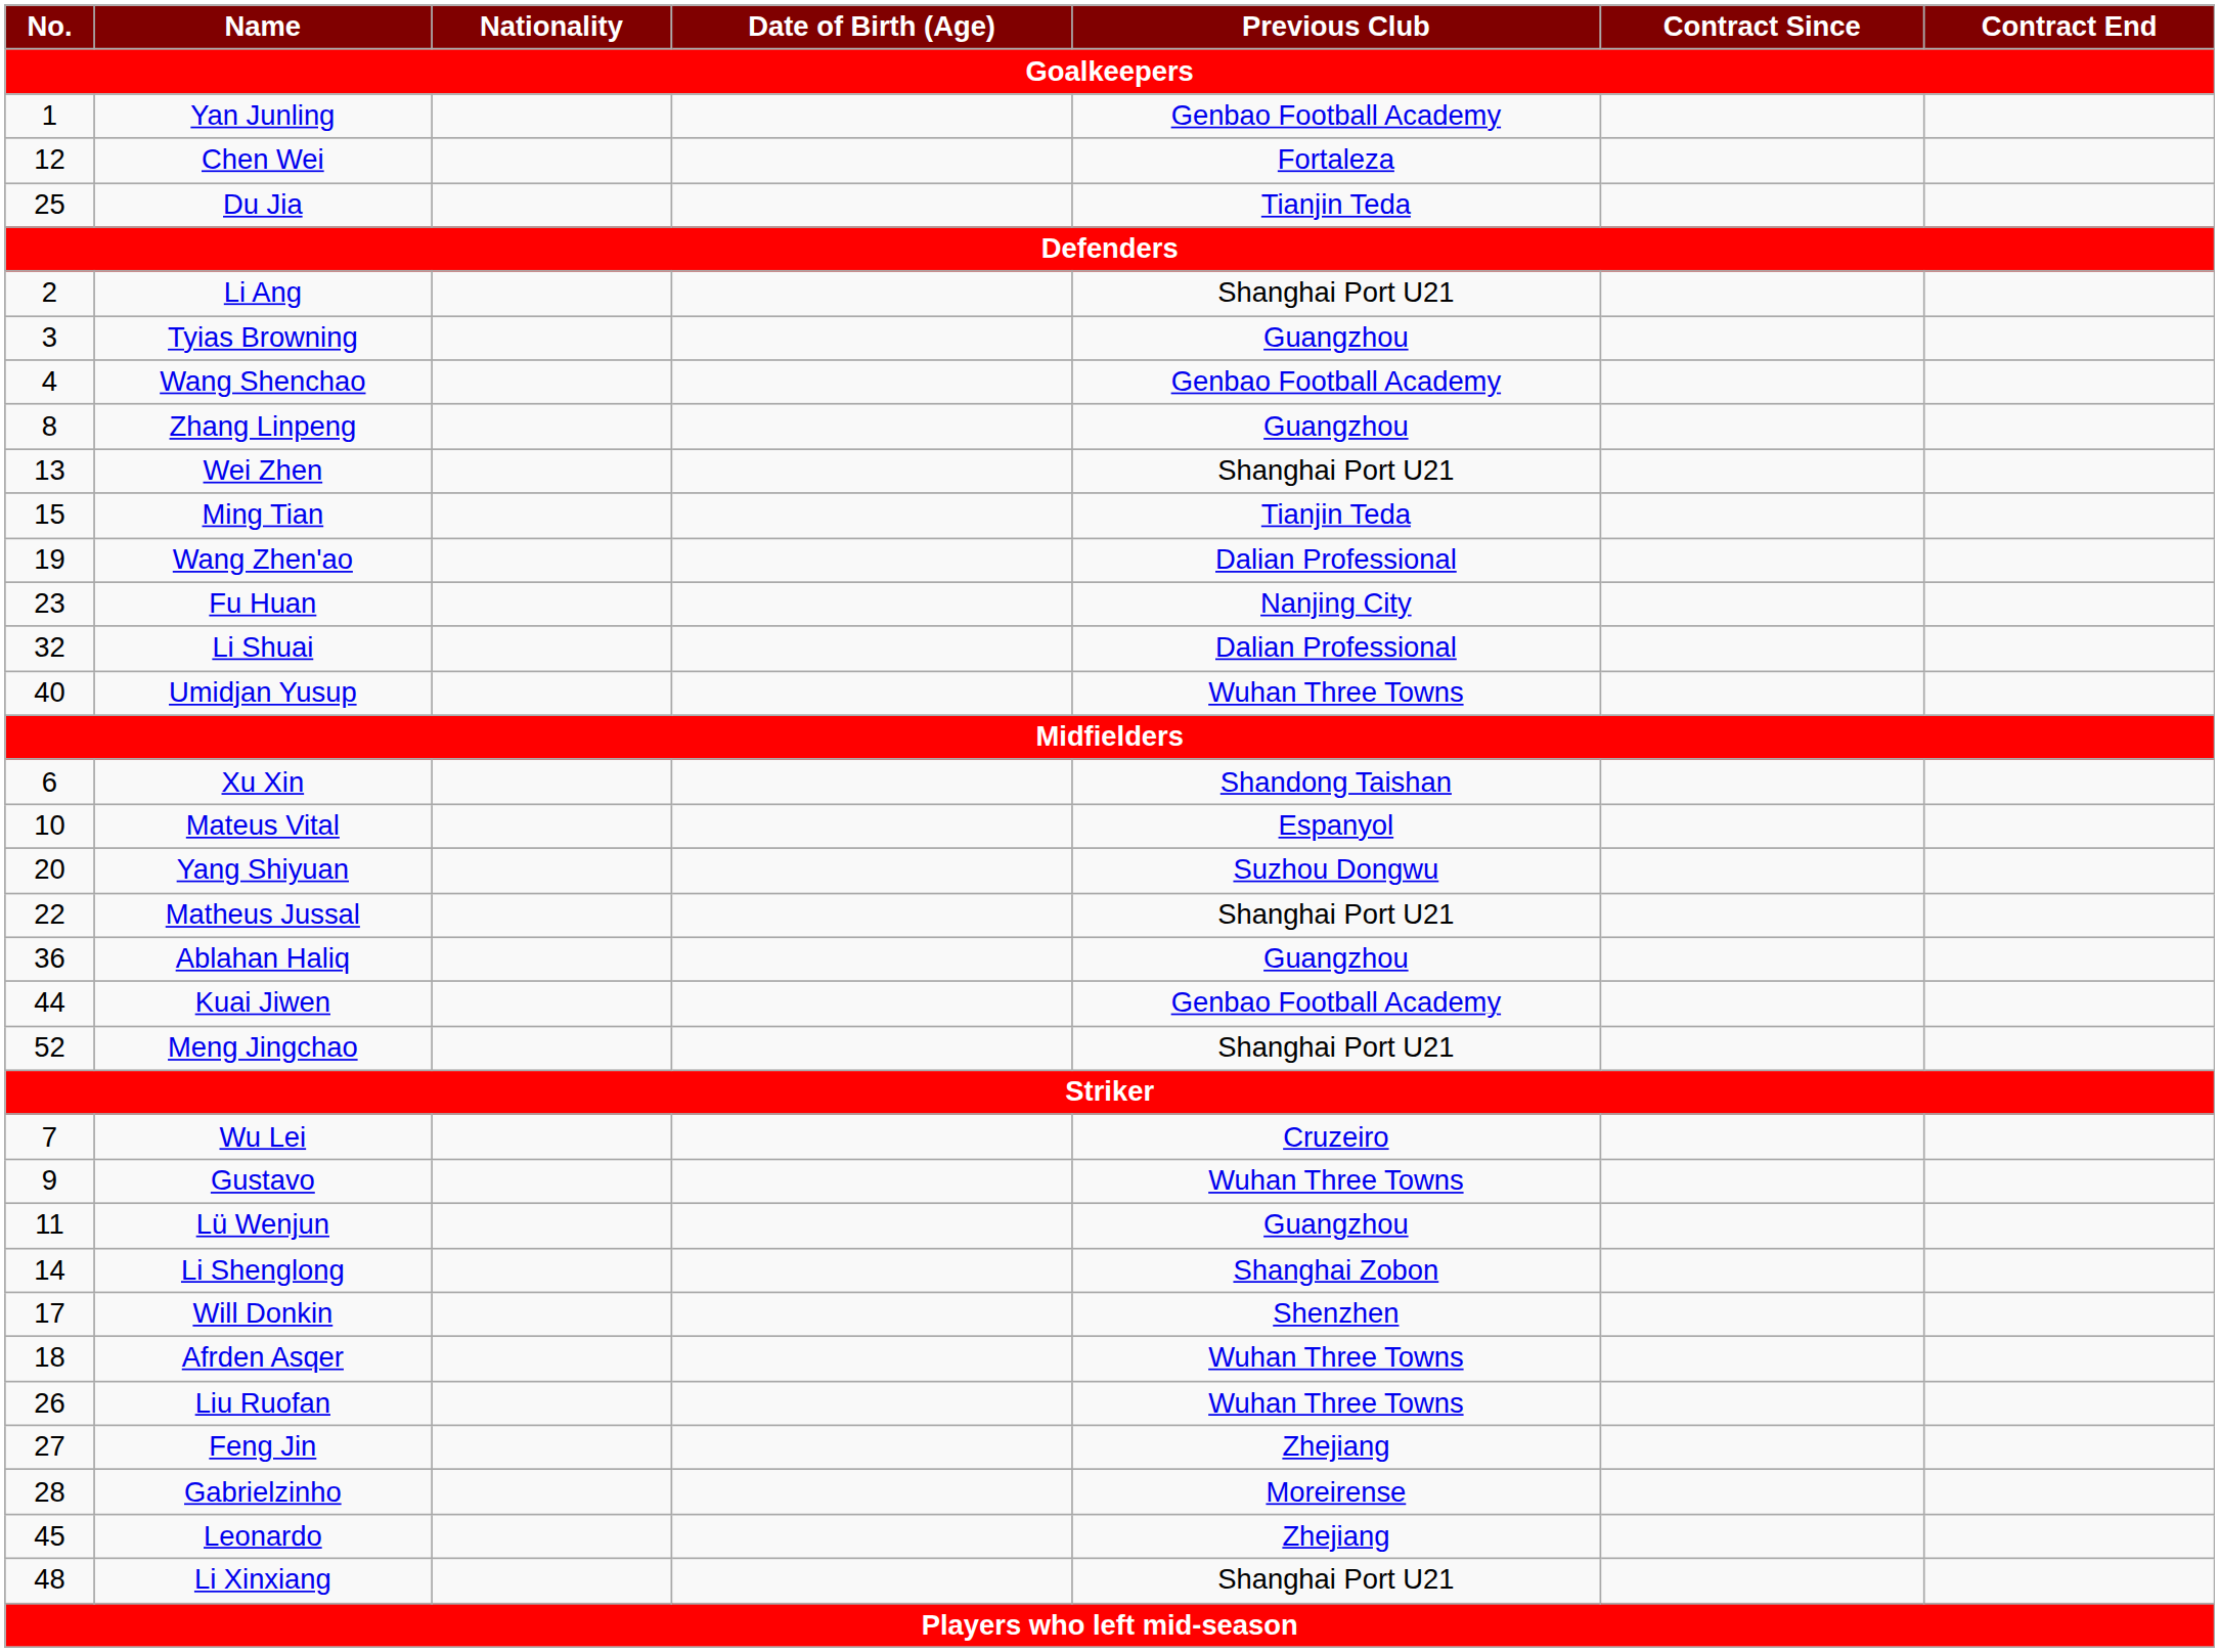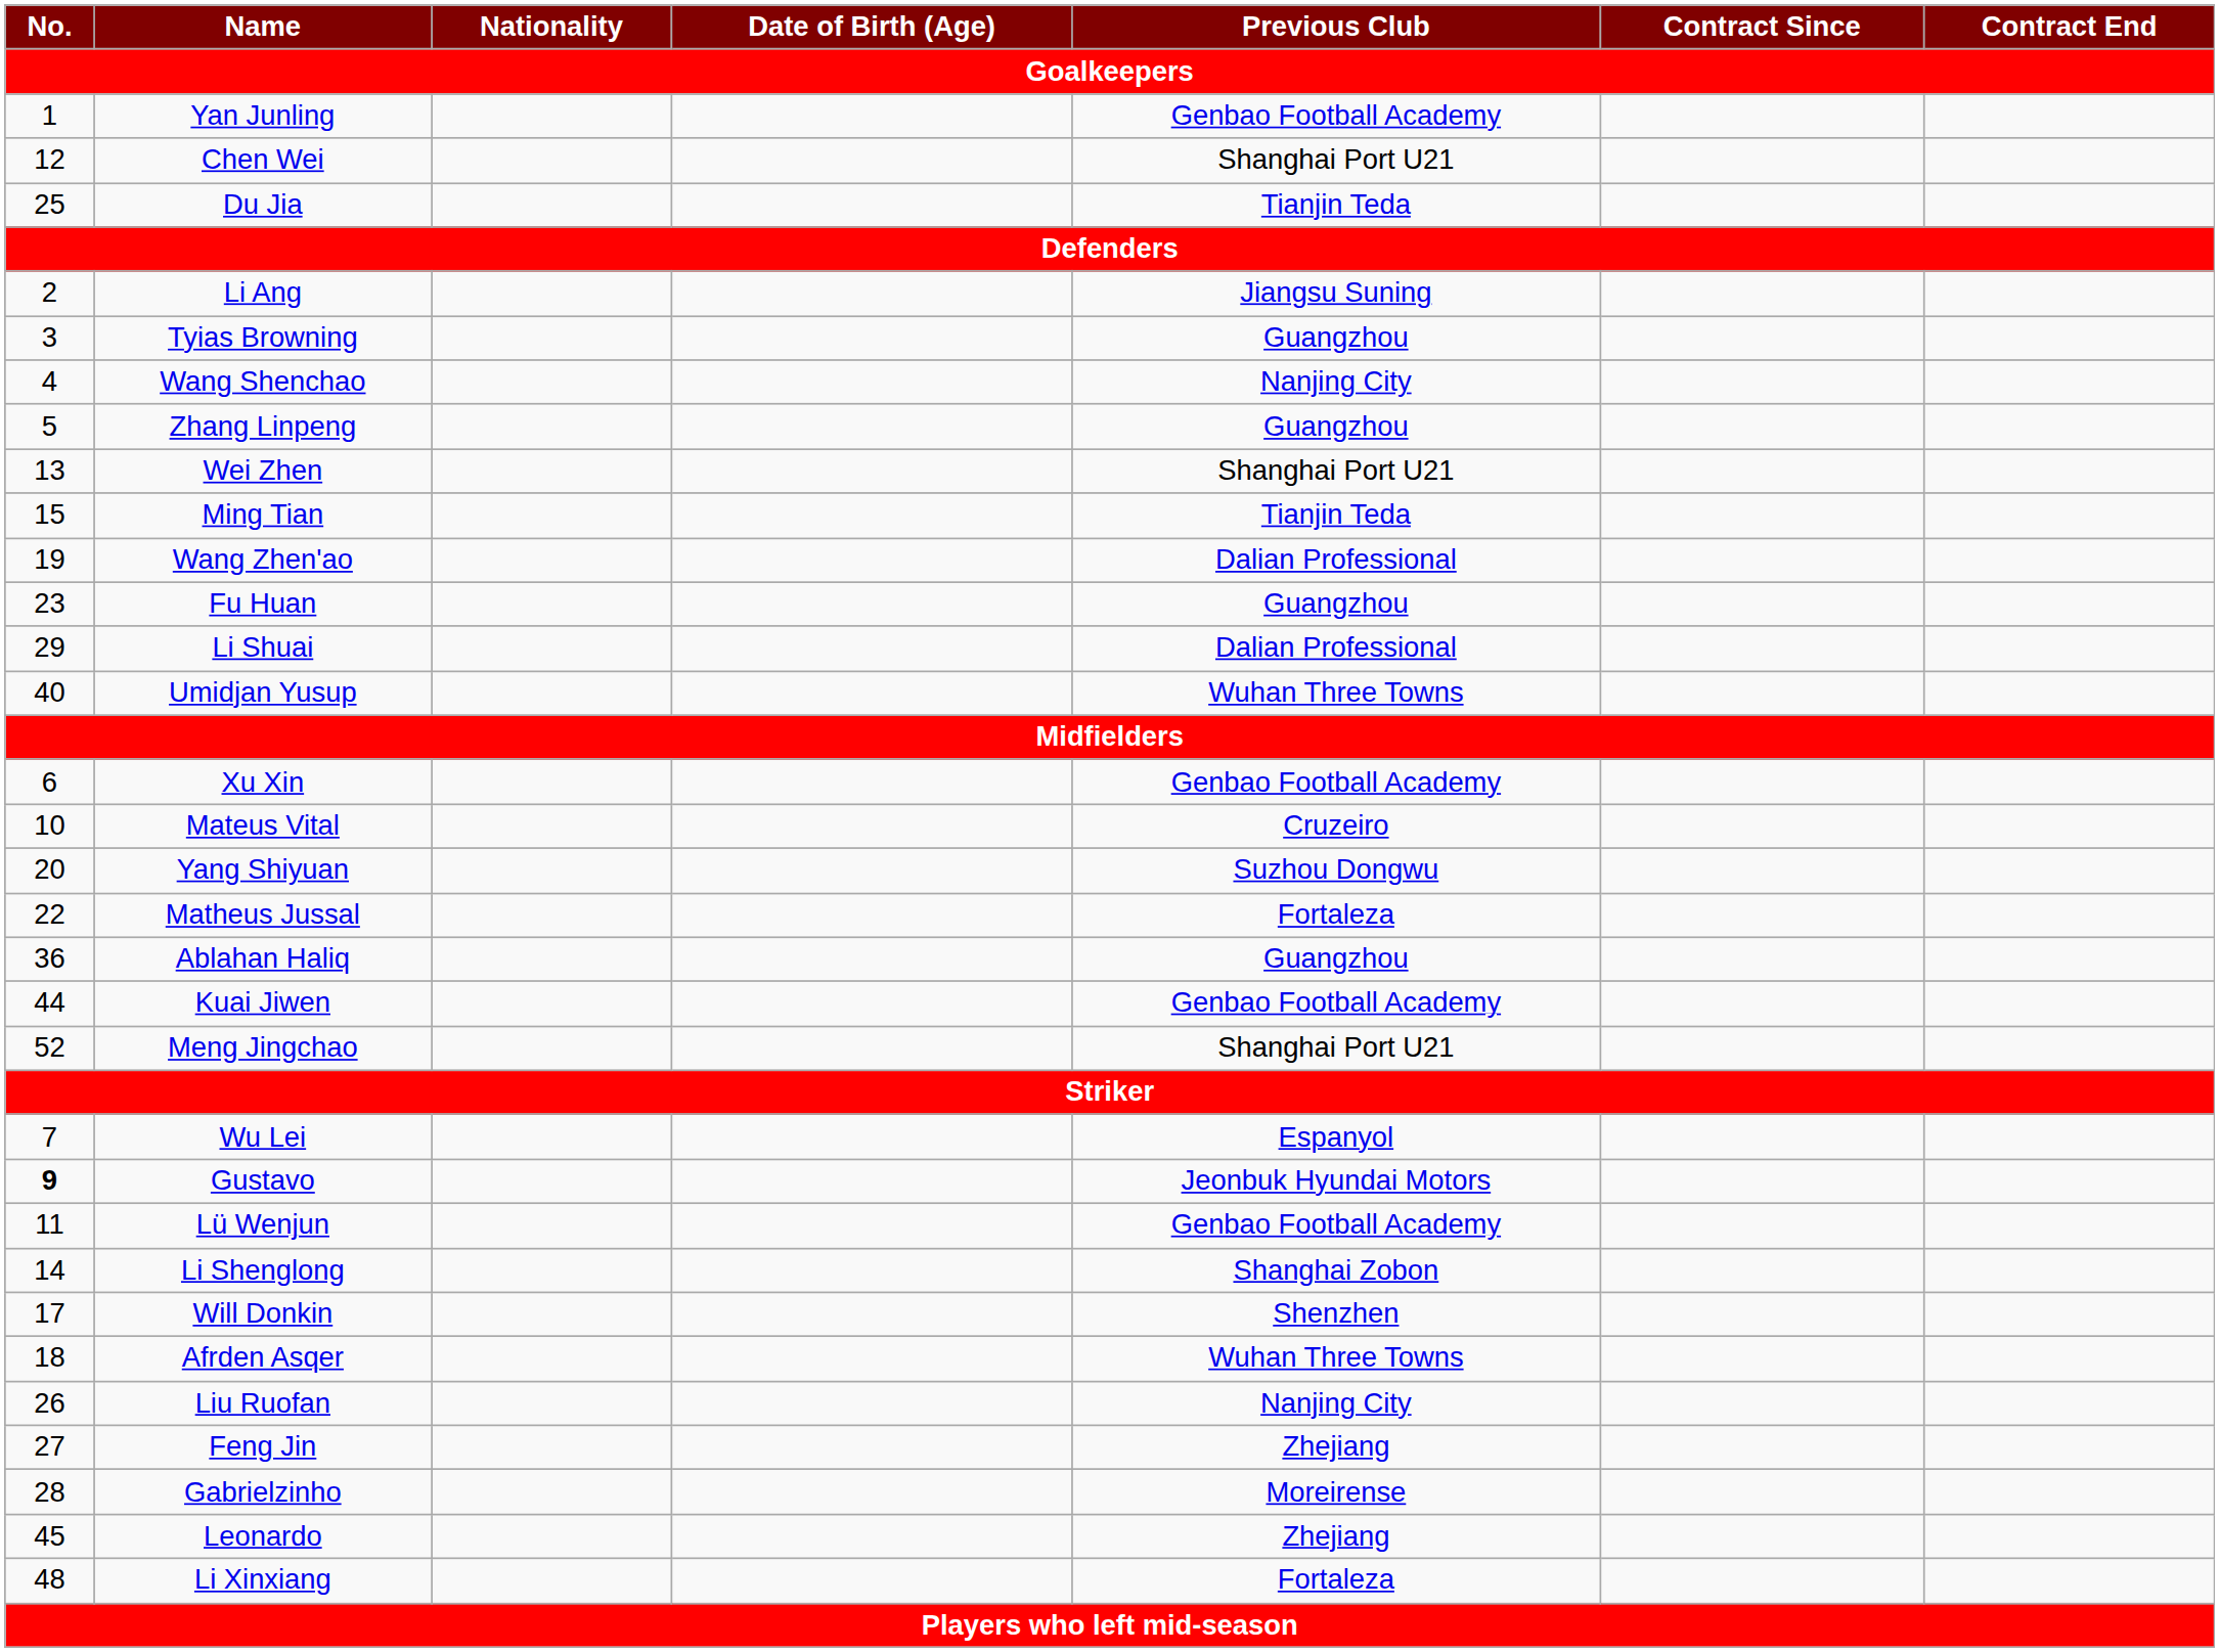Chen Wei | Previous Club: Fortaleza -> Shanghai Port U21
Li Ang | Previous Club: Shanghai Port U21 -> Jiangsu Suning
Wang Shenchao | Previous Club: Genbao Football Academy -> Nanjing City
Zhang Linpeng | No.: 8 -> 5
Fu Huan | Previous Club: Nanjing City -> Guangzhou
Li Shuai | No.: 32 -> 29
Xu Xin | Previous Club: Shandong Taishan -> Genbao Football Academy
Mateus Vital | Previous Club: Espanyol -> Cruzeiro
Matheus Jussal | Previous Club: Shanghai Port U21 -> Fortaleza
Wu Lei | Previous Club: Cruzeiro -> Espanyol
Gustavo | No.: normal -> bold
Gustavo | Previous Club: Wuhan Three Towns -> Jeonbuk Hyundai Motors
Lü Wenjun | Previous Club: Guangzhou -> Genbao Football Academy
Liu Ruofan | Previous Club: Wuhan Three Towns -> Nanjing City
Li Xinxiang | Previous Club: Shanghai Port U21 -> Fortaleza
